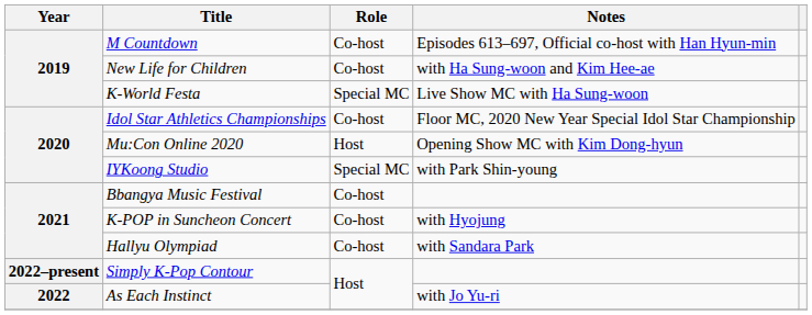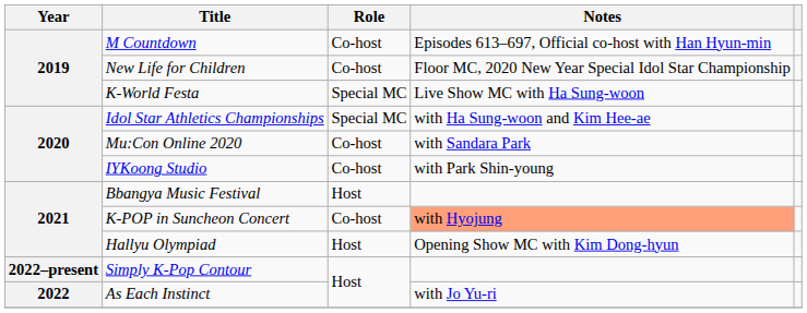New Life for Children | Notes: with Ha Sung-woon and Kim Hee-ae -> Floor MC, 2020 New Year Special Idol Star Championship
Idol Star Athletics Championships | Role: Co-host -> Special MC
Idol Star Athletics Championships | Notes: Floor MC, 2020 New Year Special Idol Star Championship -> with Ha Sung-woon and Kim Hee-ae
Mu:Con Online 2020 | Role: Host -> Co-host
Mu:Con Online 2020 | Notes: Opening Show MC with Kim Dong-hyun -> with Sandara Park
IYKoong Studio | Role: Special MC -> Co-host
Bbangya Music Festival | Role: Co-host -> Host
K-POP in Suncheon Concert | Notes: no background -> lightsalmon background
Hallyu Olympiad | Role: Co-host -> Host
Hallyu Olympiad | Notes: with Sandara Park -> Opening Show MC with Kim Dong-hyun
